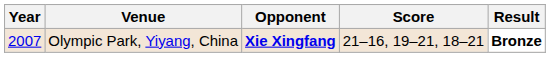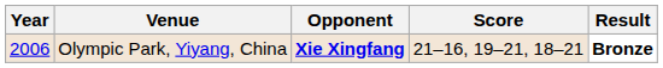Olympic Park, Yiyang, China | Year: 2007 -> 2006
